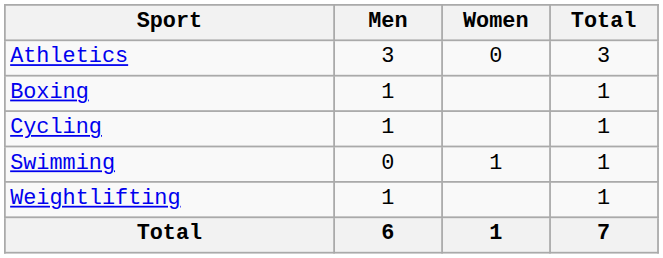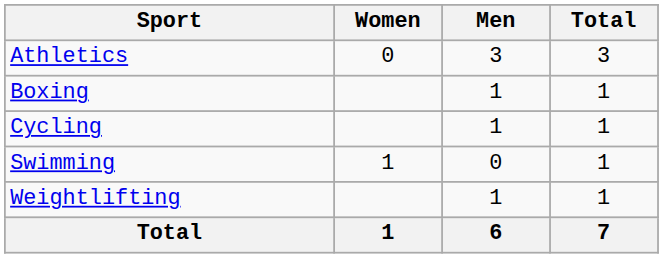columns swapped: Men <-> Women
